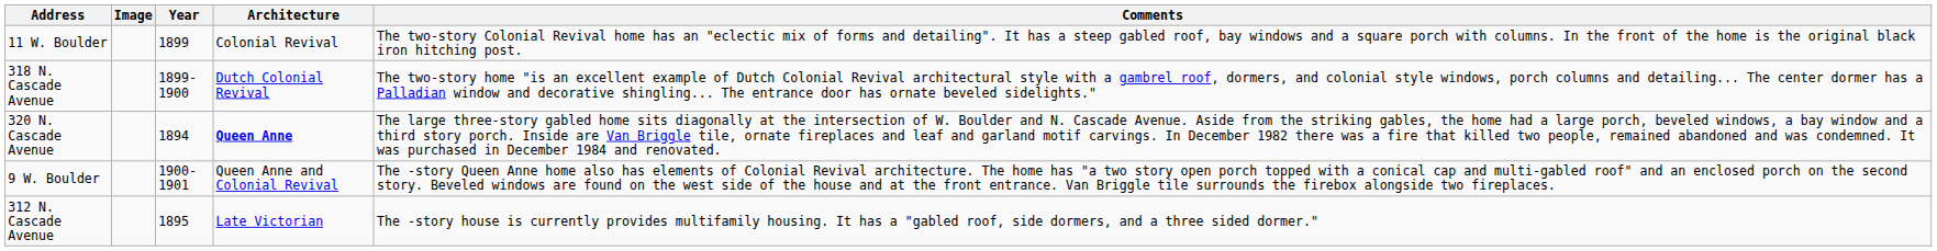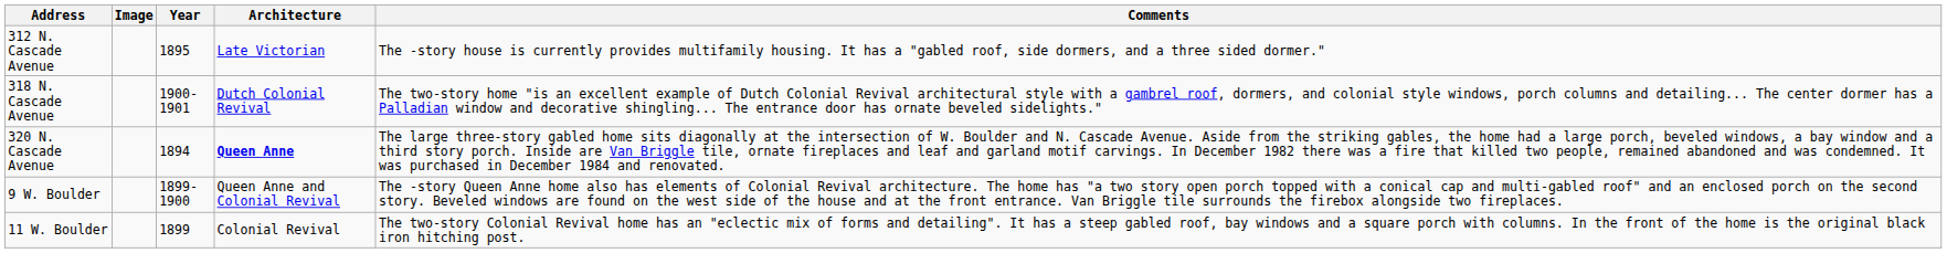rows swapped: 312 N. Cascade Avenue <-> 11 W. Boulder
318 N. Cascade Avenue | Year: 1899-1900 -> 1900-1901
9 W. Boulder | Year: 1900-1901 -> 1899-1900
